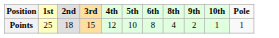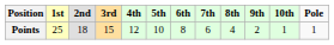+ column: 7th | 6
